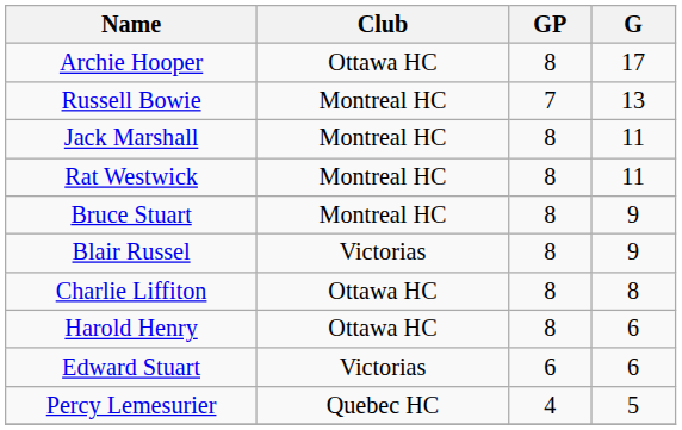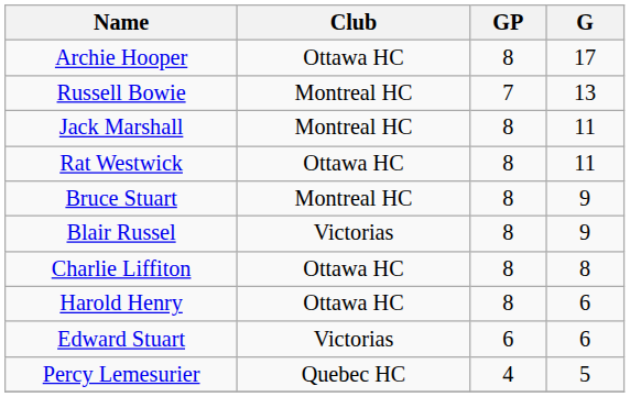Rat Westwick | Club: Montreal HC -> Ottawa HC
